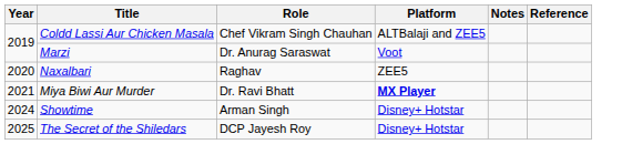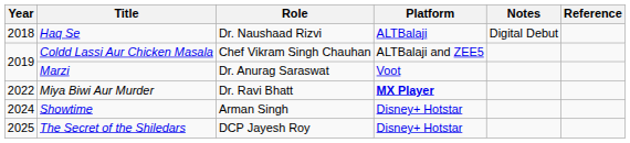+ row: 2018 | Haq Se | Dr. Naushaad Rizvi | ALTBalaji | Digital Debut
- row: 2020 | Naxalbari | Raghav | ZEE5
Miya Biwi Aur Murder | Year: 2021 -> 2022
